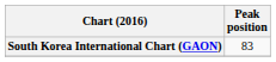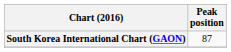South Korea International Chart (GAON) | Peak position: 83 -> 87
